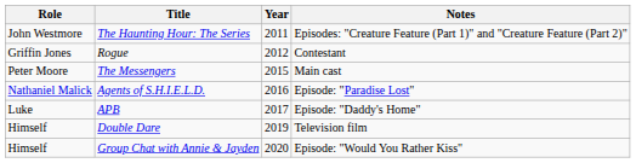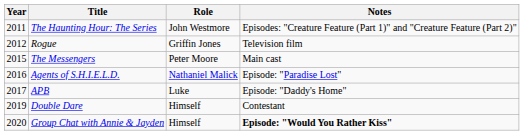columns swapped: Year <-> Role
Rogue | Notes: Contestant -> Television film
Double Dare | Notes: Television film -> Contestant
Group Chat with Annie & Jayden | Notes: normal -> bold
